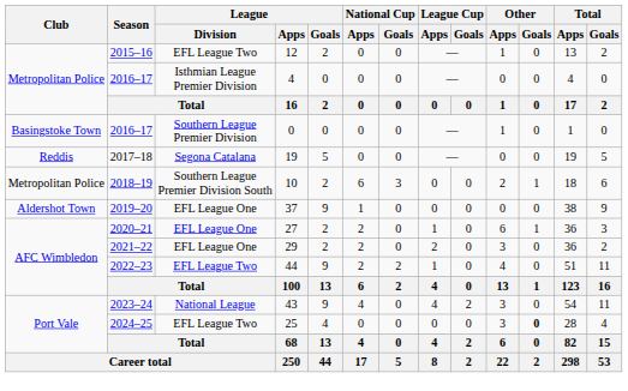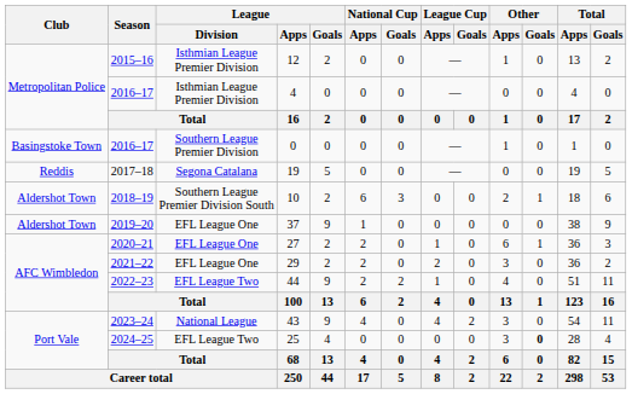12 | League / Division: EFL League Two -> Isthmian League Premier Division
10 | Club: Metropolitan Police -> Aldershot Town
